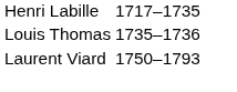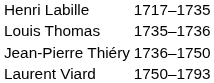+ row: Jean-Pierre Thiéry | 1736–1750
